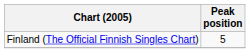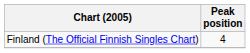Finland (The Official Finnish Singles Chart) | Peak position: 5 -> 4
